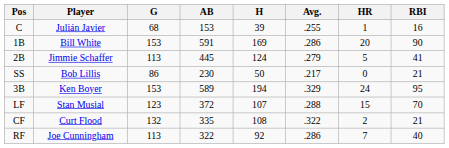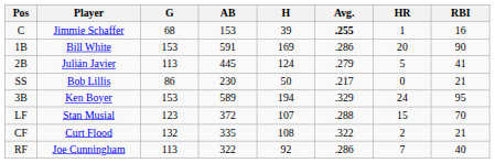C | Player: Julián Javier -> Jimmie Schaffer
C | Avg.: normal -> bold
2B | Player: Jimmie Schaffer -> Julián Javier
